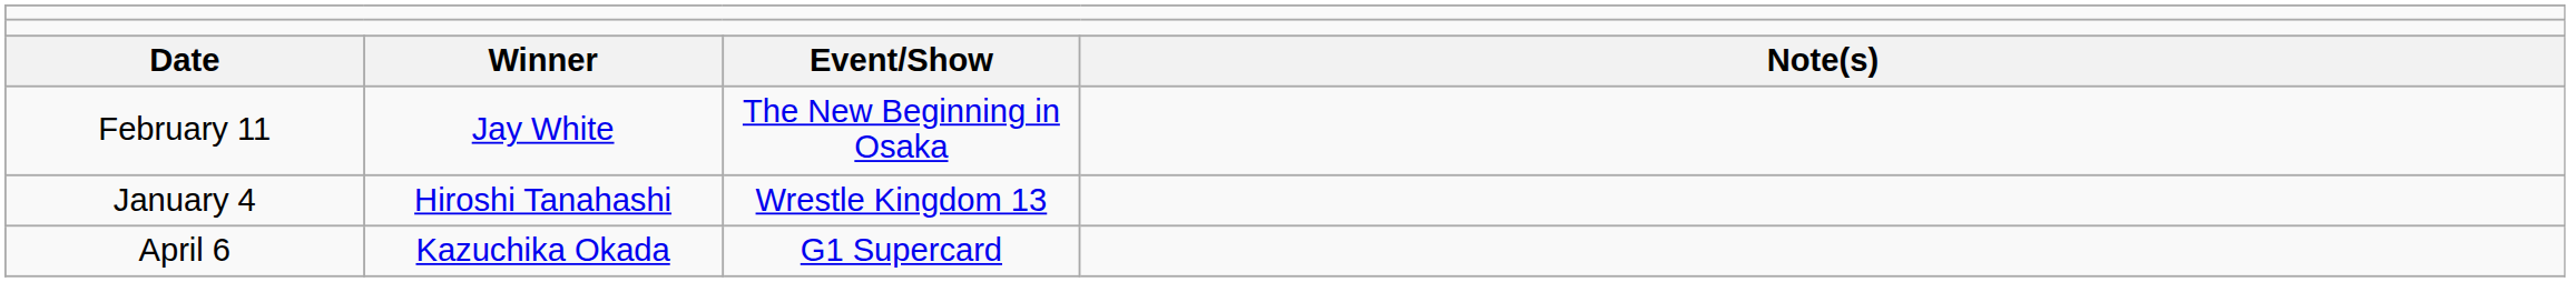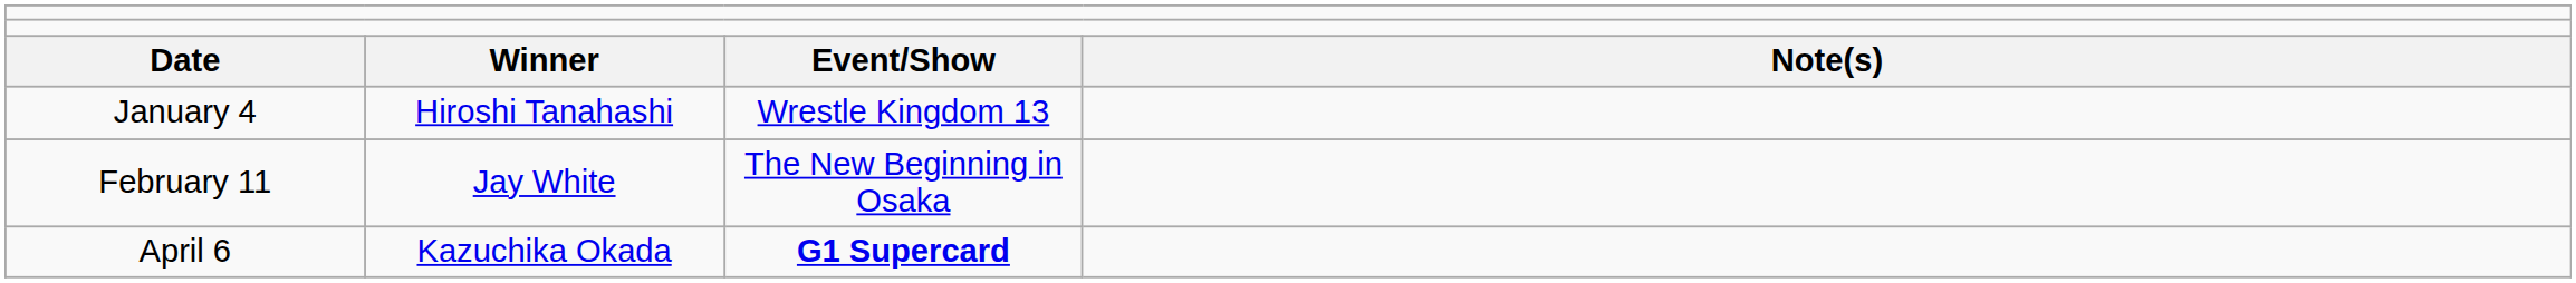rows swapped: January 4 <-> February 11
April 6 | column 3: normal -> bold
